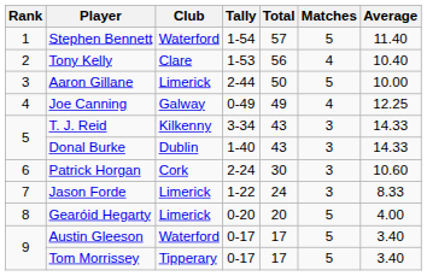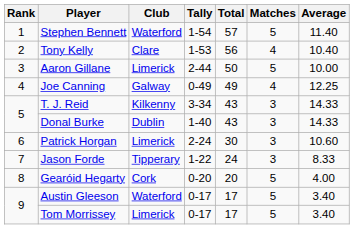Patrick Horgan | Club: Cork -> Limerick
Jason Forde | Club: Limerick -> Tipperary
Gearóid Hegarty | Club: Limerick -> Cork
Tom Morrissey | Club: Tipperary -> Limerick
